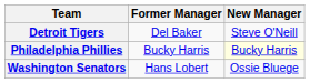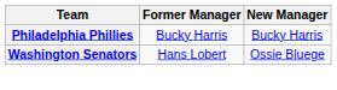- row: Detroit Tigers | Del Baker | Steve O'Neill
Philadelphia Phillies | New Manager: lightyellow background -> no background
